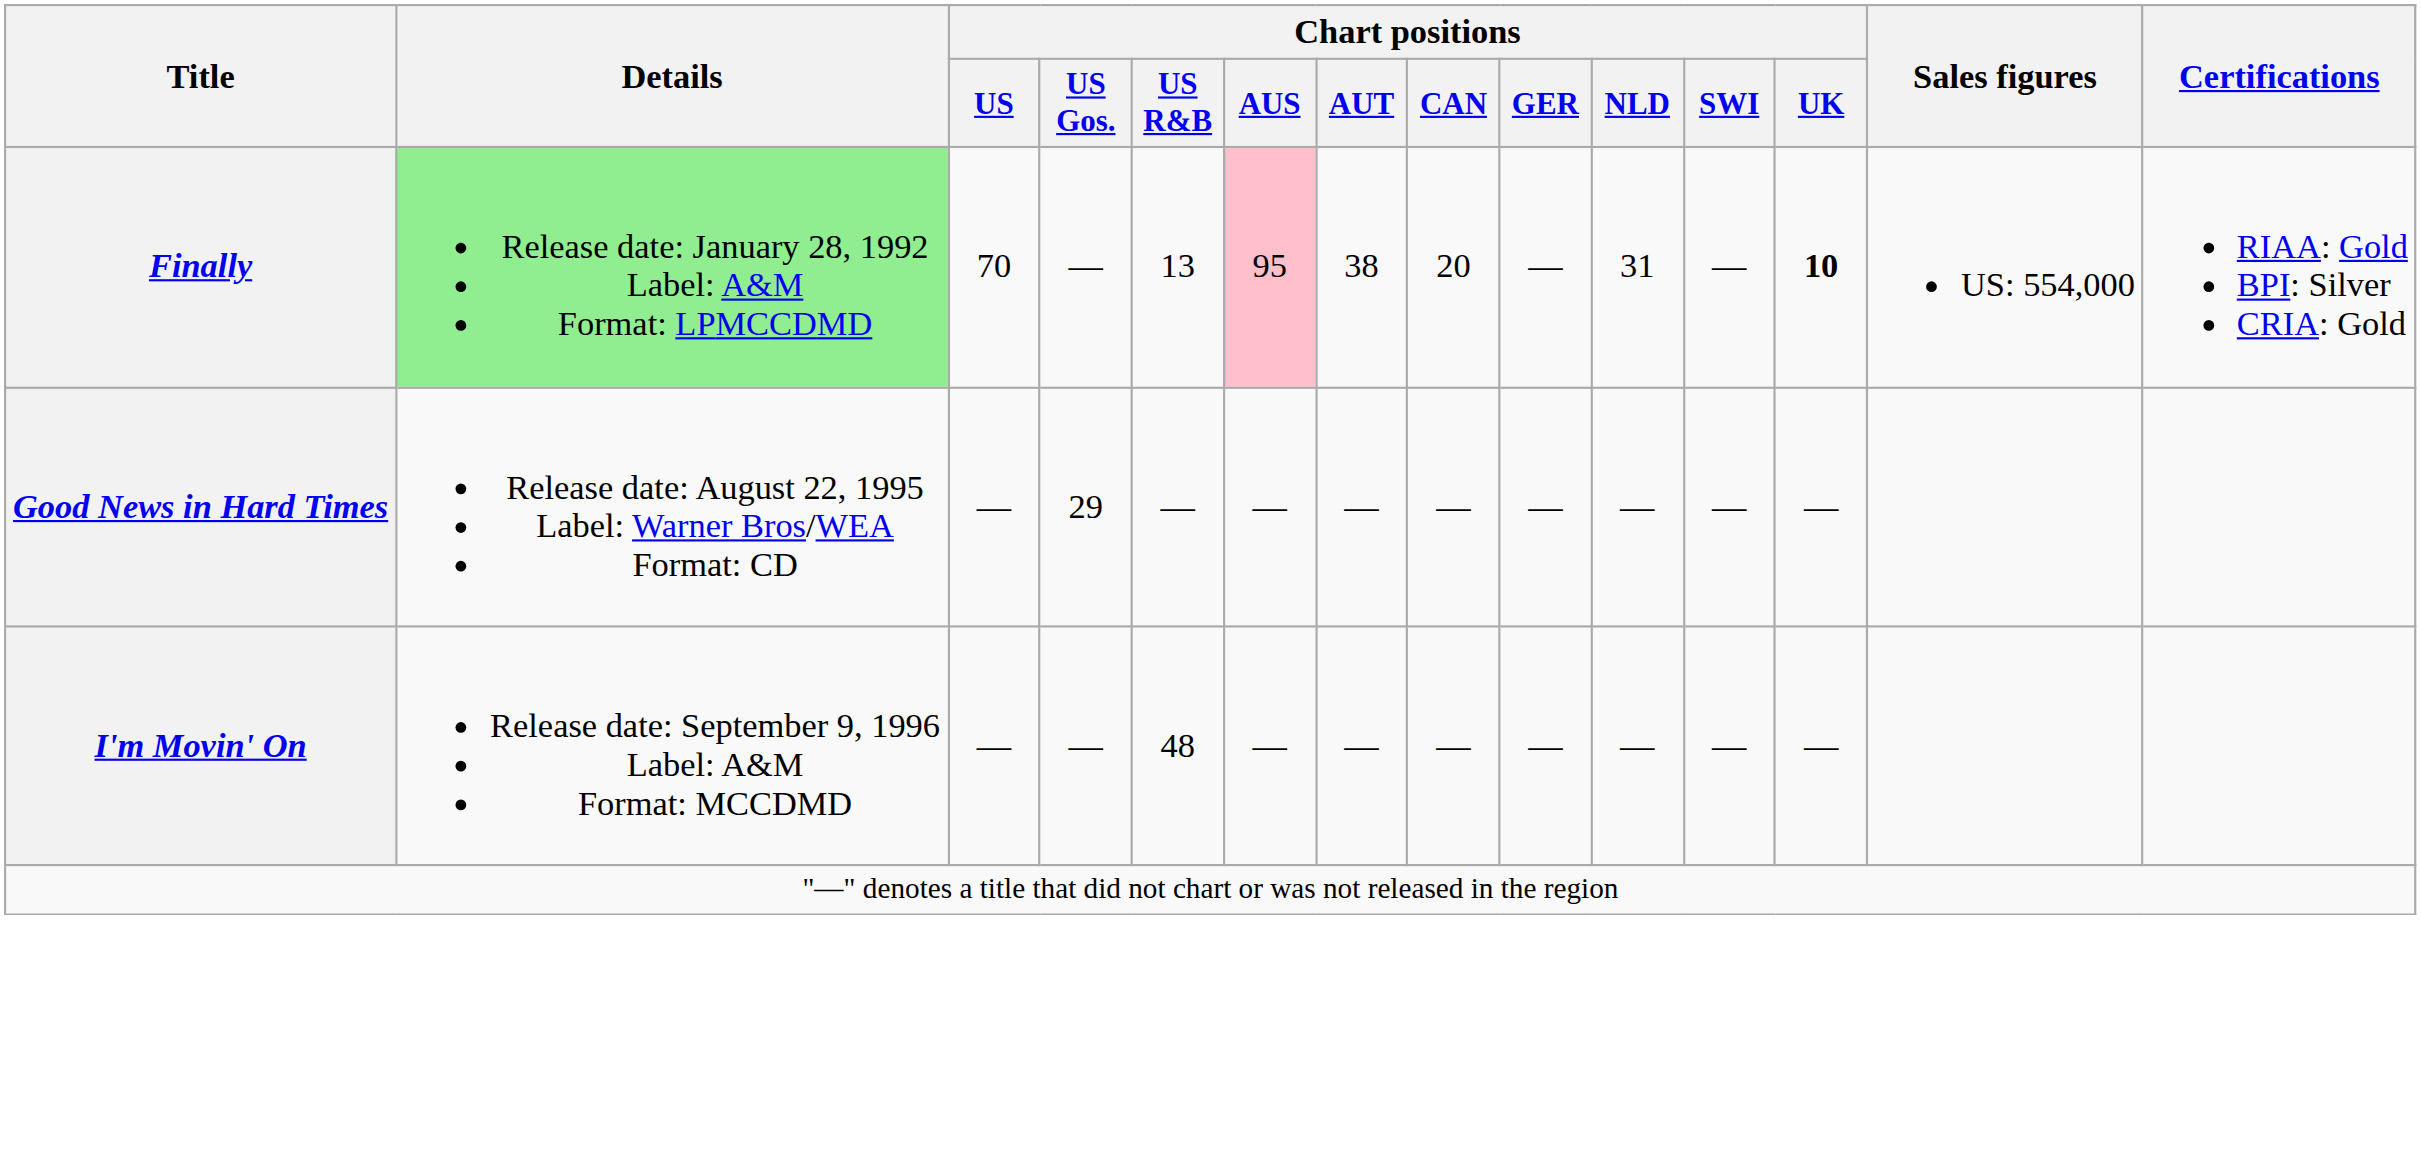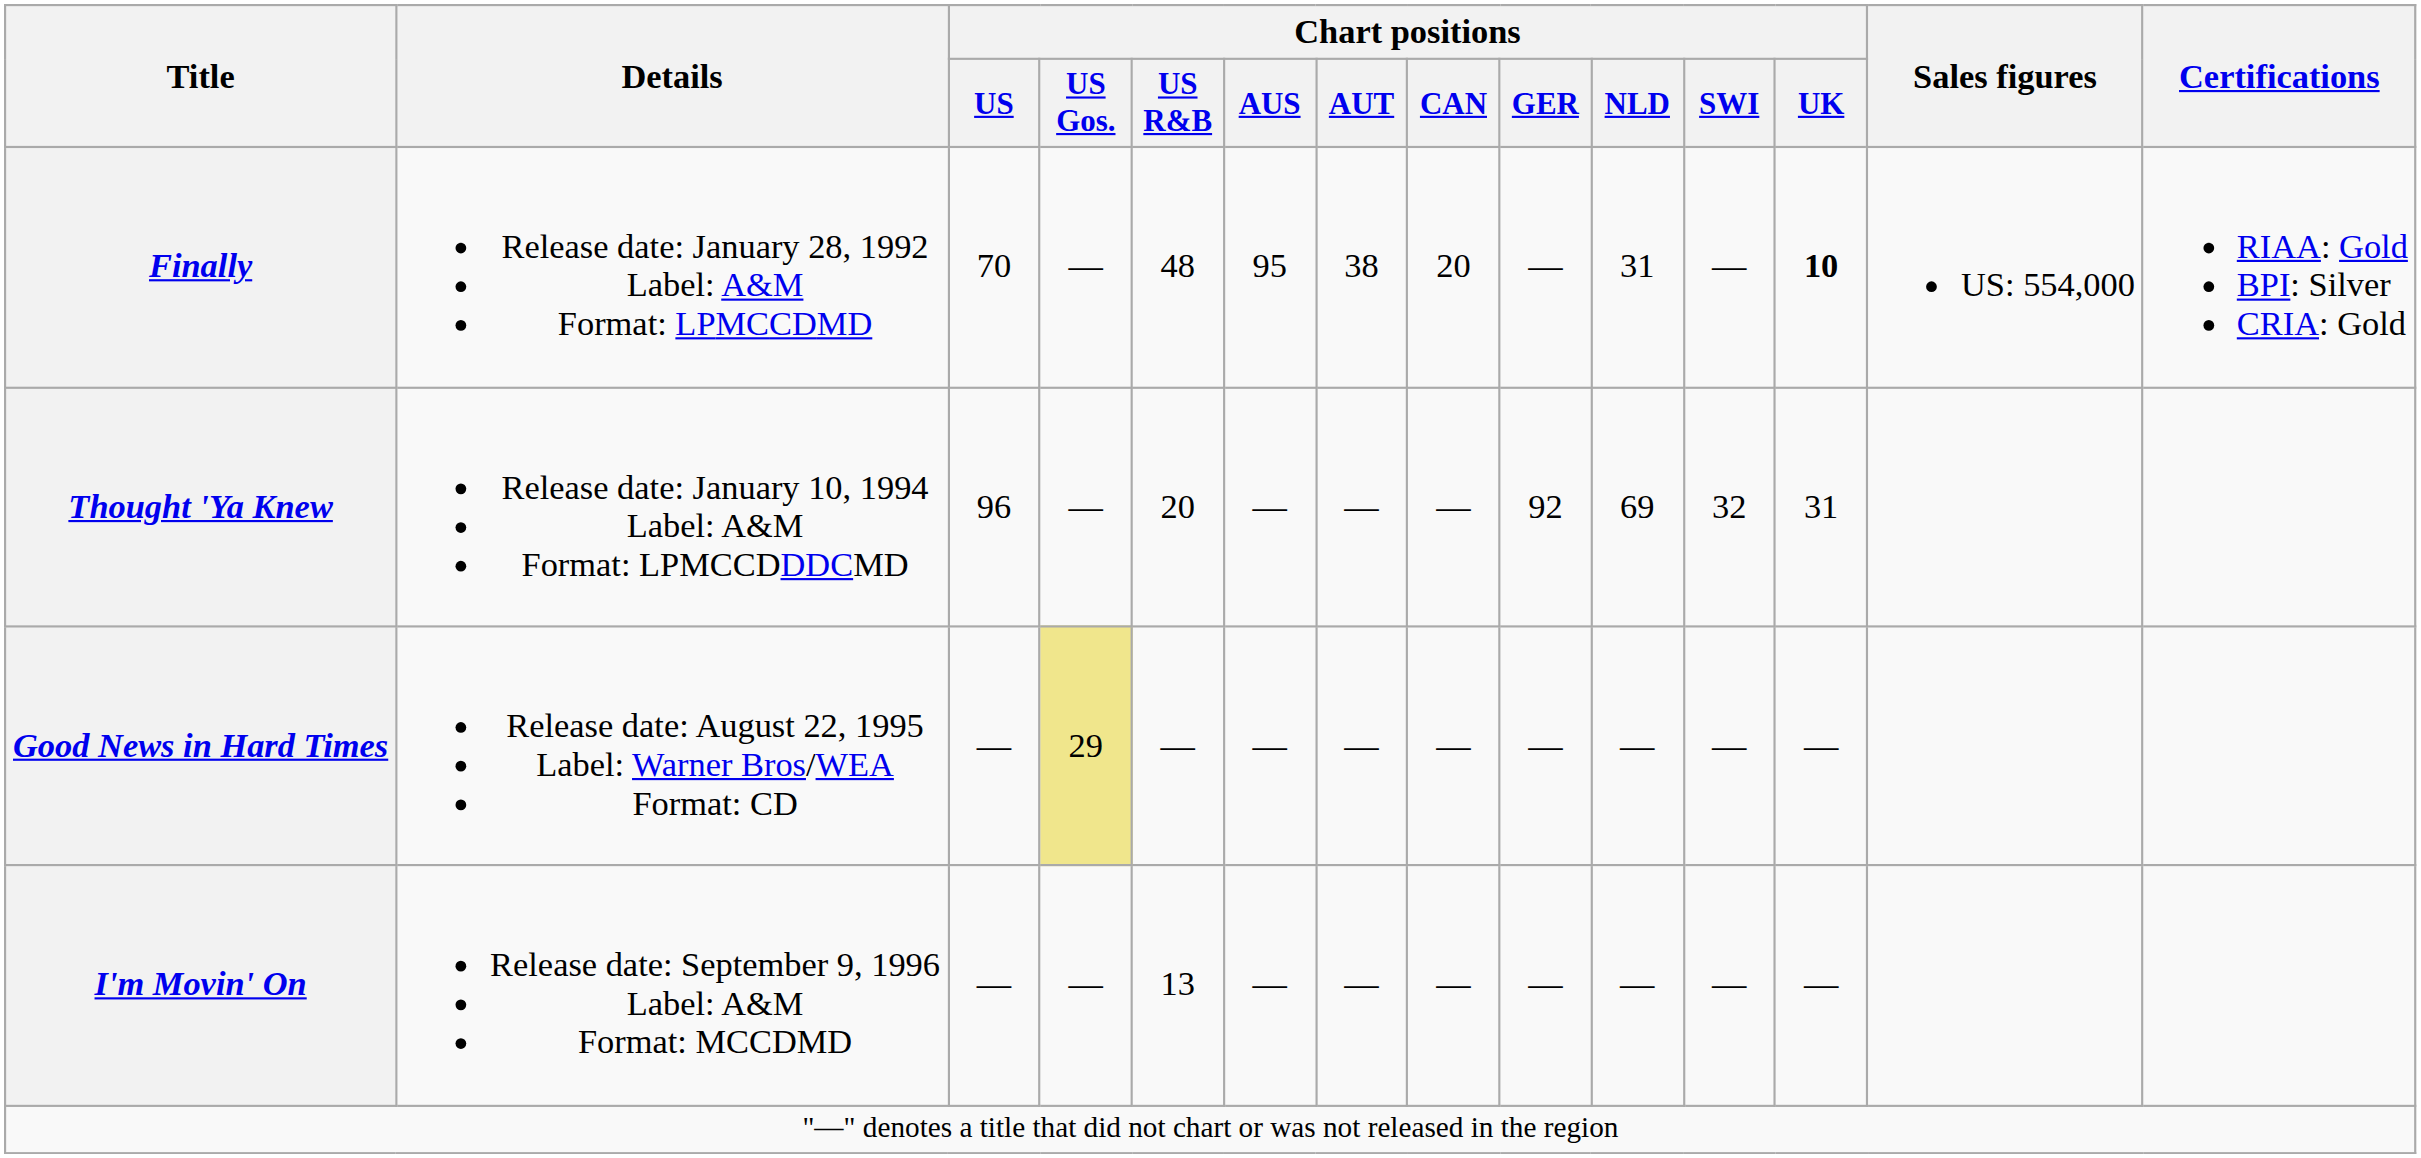Finally | Details: lightgreen background -> no background
Finally | Chart positions / US R&B: 13 -> 48
Finally | Chart positions / AUS: pink background -> no background
+ row: Thought 'Ya Knew | Release date: January 10, 1994 Label: A&M Format: LPMCCDDDCMD | 96 | — | 20 | — | — | — | 92 | 69 | 32 | 31
Good News in Hard Times | Chart positions / US Gos.: no background -> khaki background
I'm Movin' On | Chart positions / US R&B: 48 -> 13
